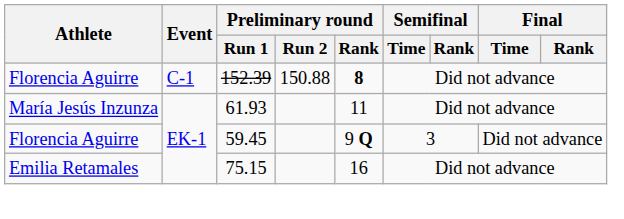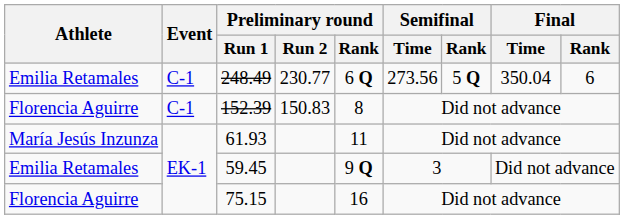+ row: Emilia Retamales | C-1 | 248.49 | 230.77 | 6 Q | 273.56 | 5 Q | 350.04 | 6
152.39 | Preliminary round / Run 2: 150.88 -> 150.83
152.39 | Preliminary round / Rank: bold -> normal
59.45 | Athlete: Florencia Aguirre -> Emilia Retamales
75.15 | Athlete: Emilia Retamales -> Florencia Aguirre
